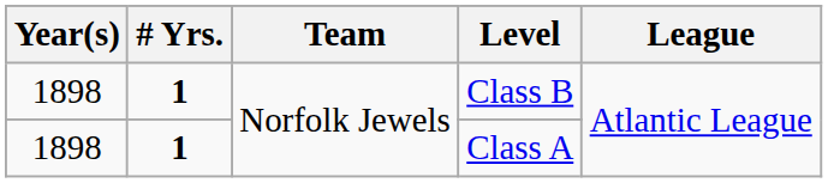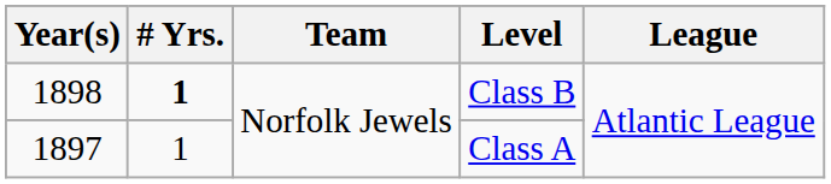Class A | Year(s): 1898 -> 1897
Class A | # Yrs.: bold -> normal
